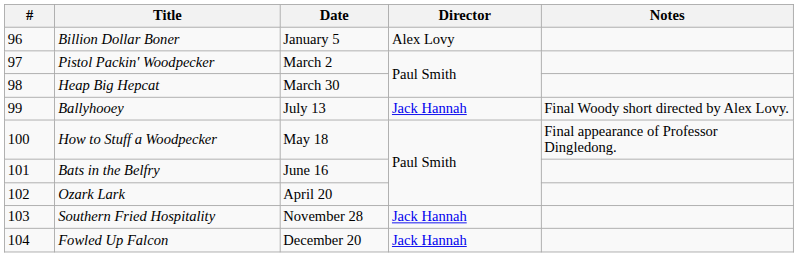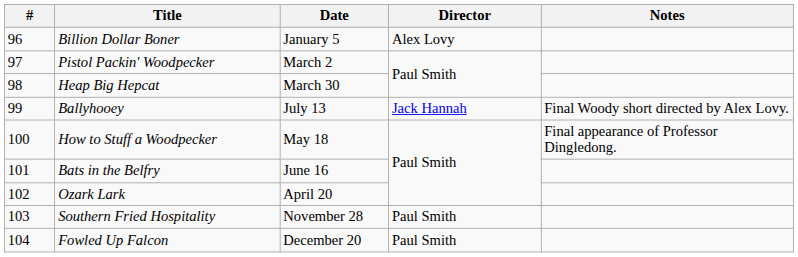Southern Fried Hospitality | Director: Jack Hannah -> Paul Smith
Fowled Up Falcon | Director: Jack Hannah -> Paul Smith
